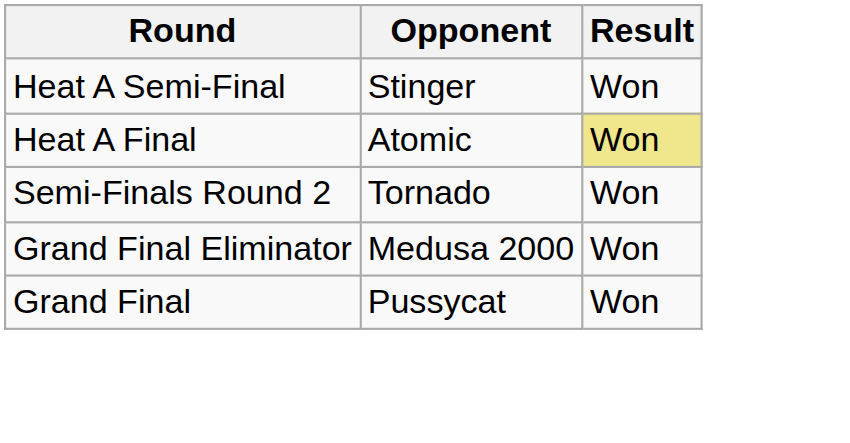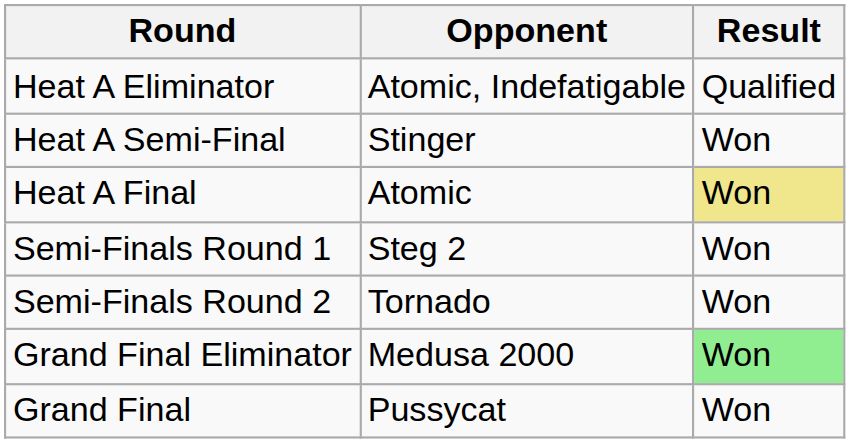+ row: Heat A Eliminator | Atomic, Indefatigable | Qualified
+ row: Semi-Finals Round 1 | Steg 2 | Won
Grand Final Eliminator | Result: no background -> lightgreen background
